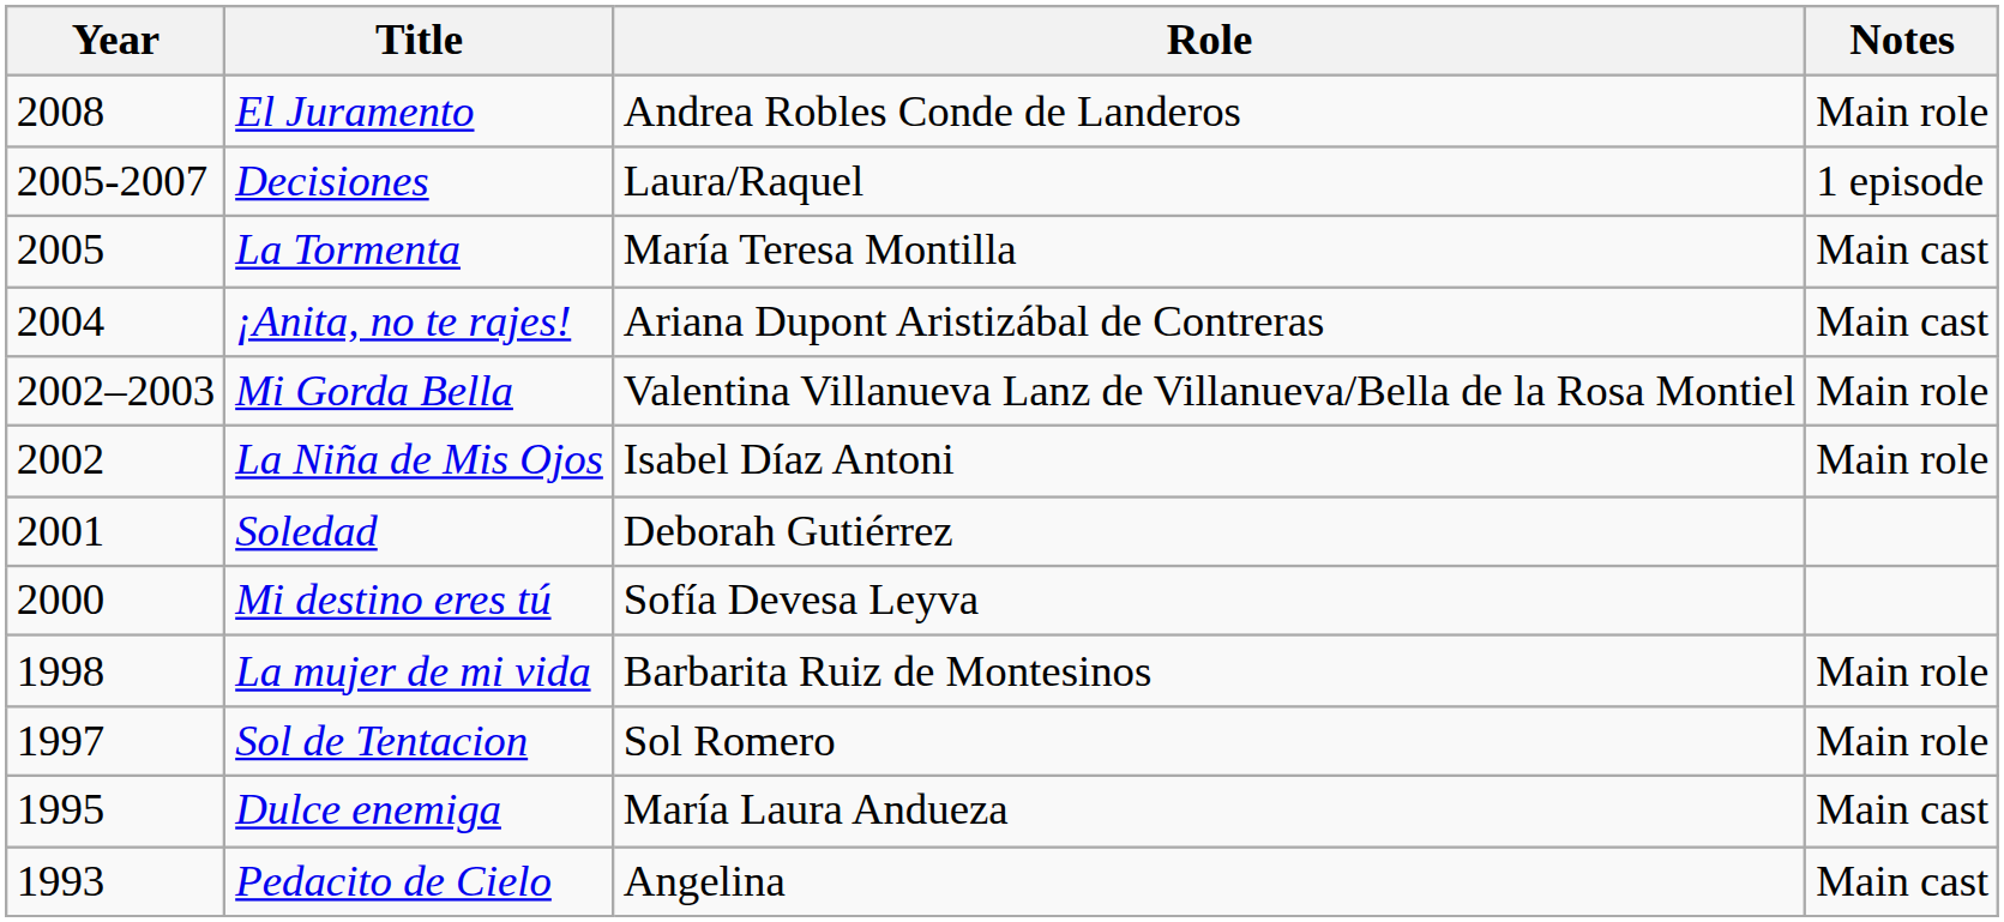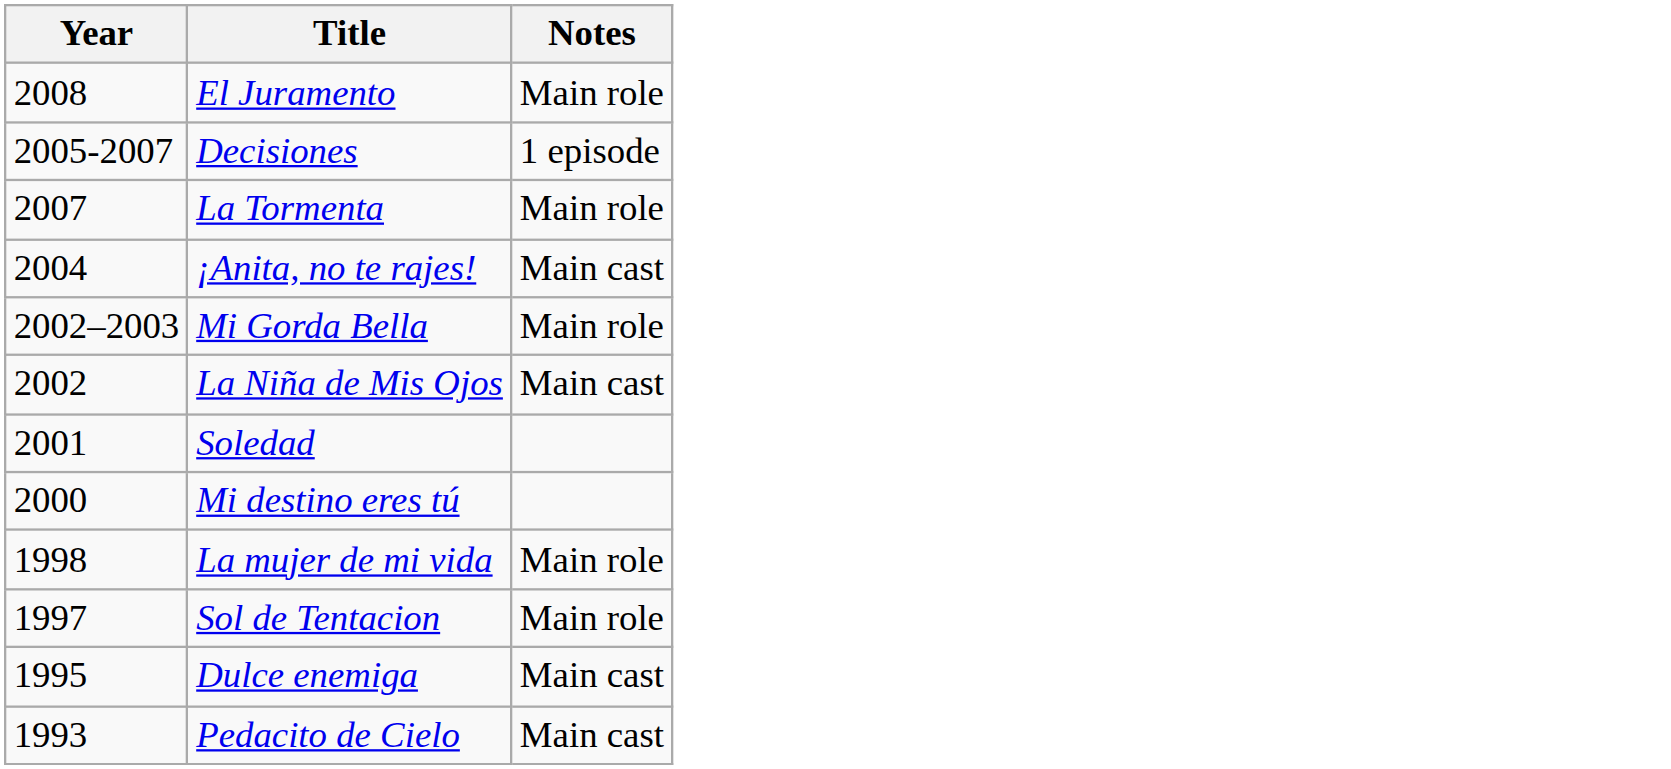- column: Role | Andrea Robles Conde de Landeros | Laura/Raquel | María Teresa Montilla | Ariana Dupont Aristizábal de Contreras | Valentina Villanueva Lanz de Villanueva/Bella de la Rosa Montiel | Isabel Díaz Antoni | Deborah Gutiérrez | Sofía Devesa Leyva | Barbarita Ruiz de Montesinos | Sol Romero | María Laura Andueza | Angelina
La Tormenta | Year: 2005 -> 2007
La Tormenta | Notes: Main cast -> Main role
La Niña de Mis Ojos | Notes: Main role -> Main cast
